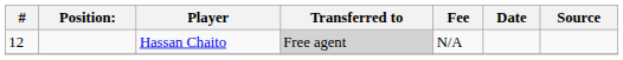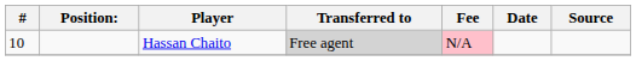Hassan Chaito | #: 12 -> 10
Hassan Chaito | Fee: no background -> pink background
